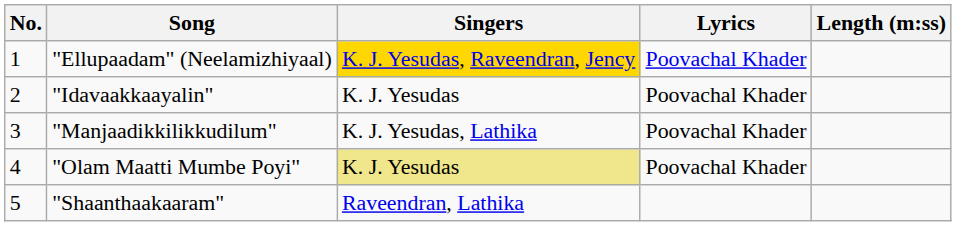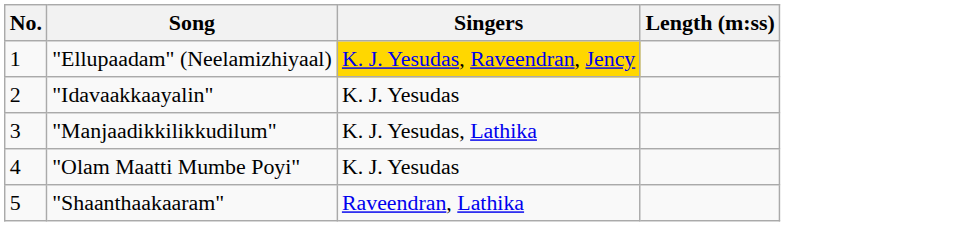- column: Lyrics | Poovachal Khader | Poovachal Khader | Poovachal Khader | Poovachal Khader
"Olam Maatti Mumbe Poyi" | Singers: khaki background -> no background
